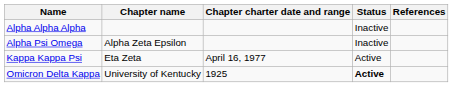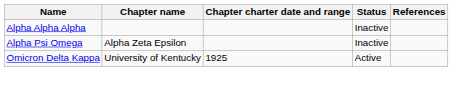- row: Kappa Kappa Psi | Eta Zeta | April 16, 1977 | Active
Omicron Delta Kappa | Status: bold -> normal
